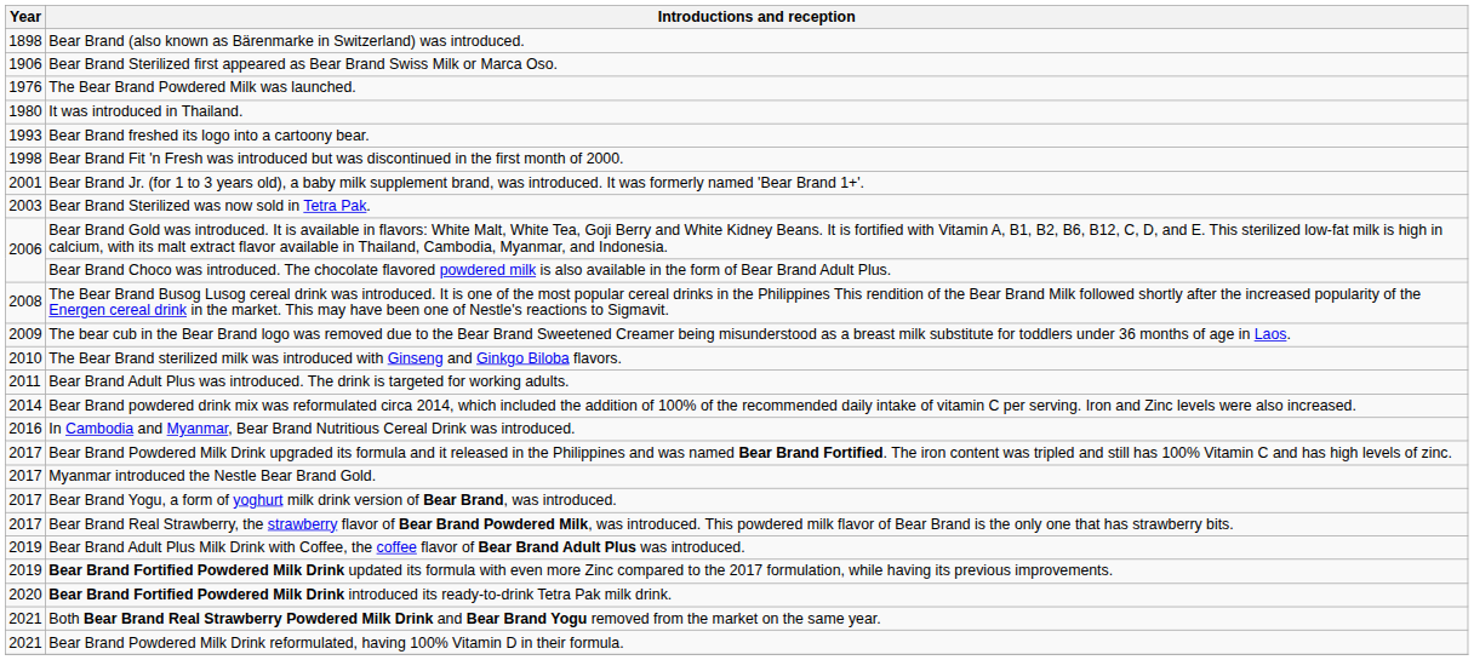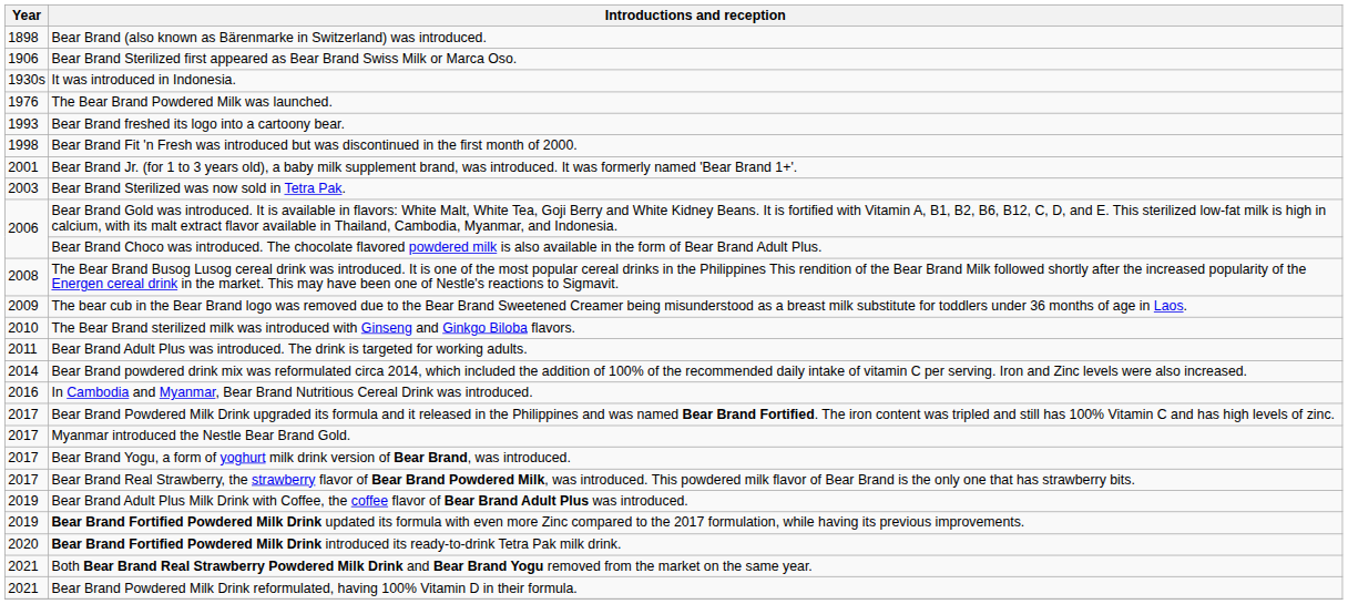+ row: 1930s | It was introduced in Indonesia.
- row: 1980 | It was introduced in Thailand.
